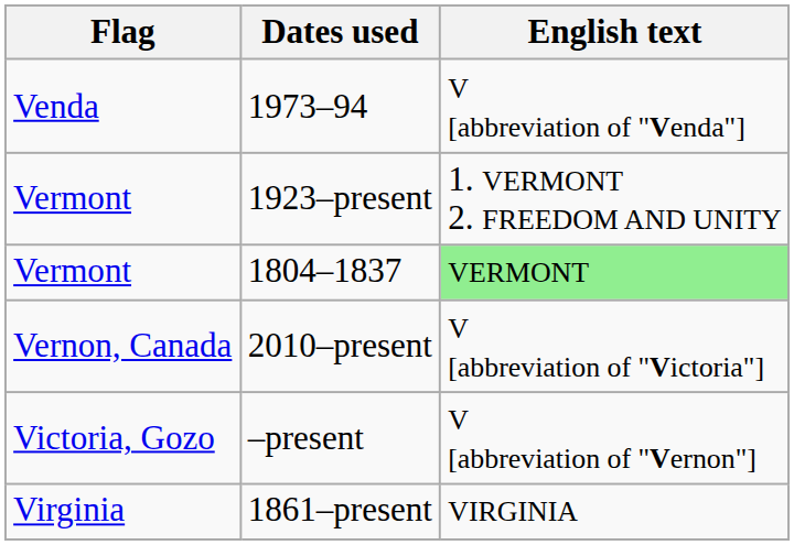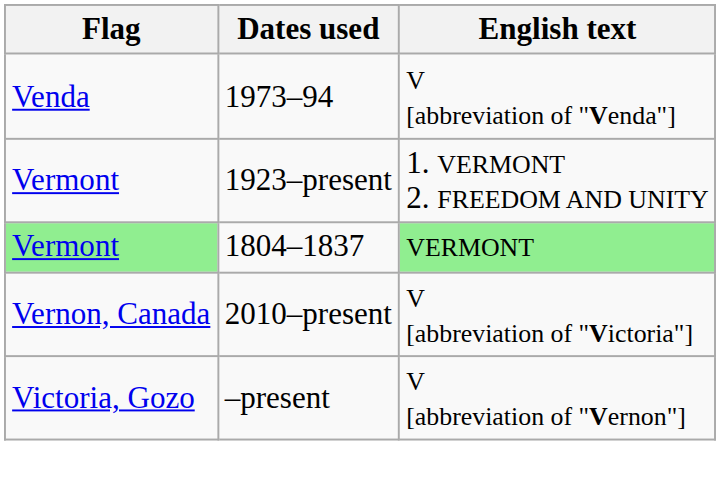1804–1837 | Flag: no background -> lightgreen background
- row: Virginia | 1861–present | VIRGINIA
